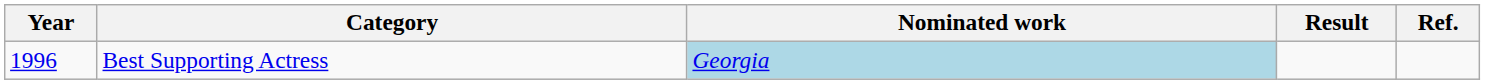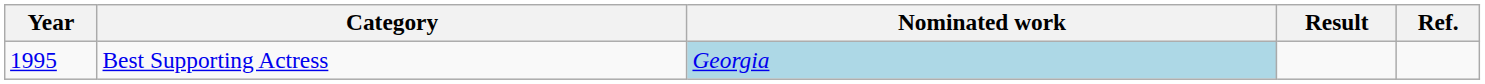Best Supporting Actress | Year: 1996 -> 1995
